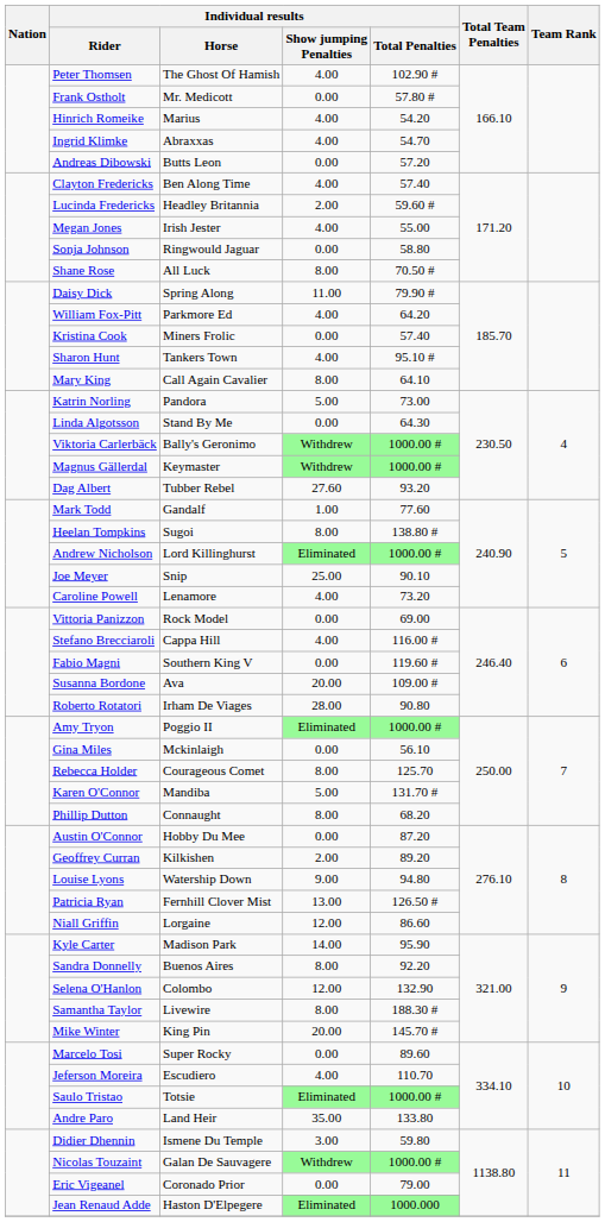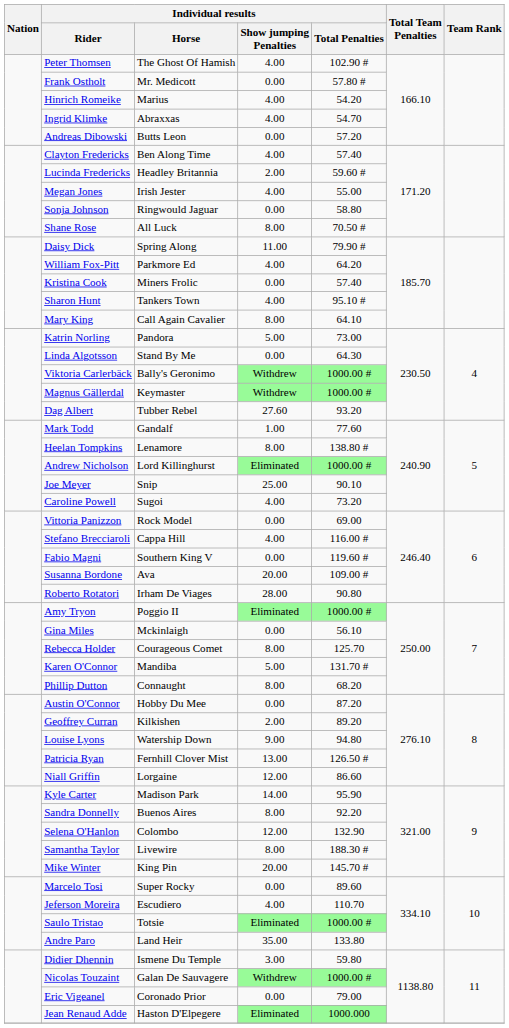Heelan Tompkins | Individual results / Horse: Sugoi -> Lenamore
Caroline Powell | Individual results / Horse: Lenamore -> Sugoi
